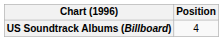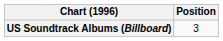US Soundtrack Albums (Billboard) | Position: 4 -> 3
